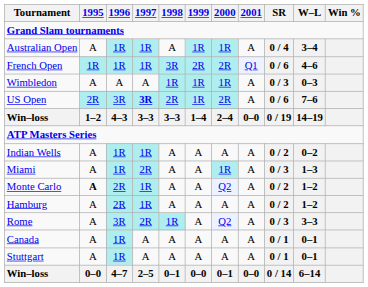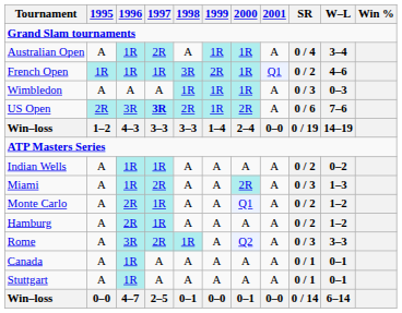Australian Open | 1997: 1R -> 2R
French Open | 2000: 2R -> 1R
French Open | SR: 0 / 6 -> 0 / 2
Miami | 2000: 1R -> 2R
Monte Carlo | 1995: bold -> normal
Monte Carlo | 2000: Q2 -> Q1
